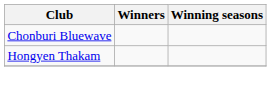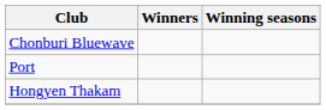+ row: Port
